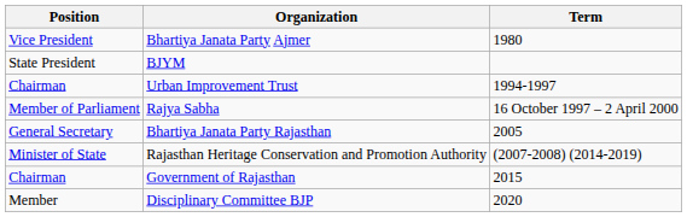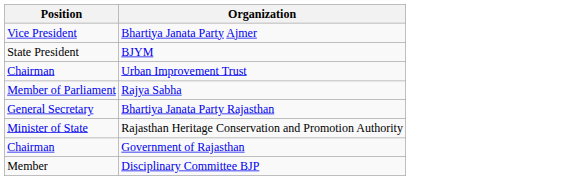- column: Term | 1980 | 1994-1997 | 16 October 1997 – 2 April 2000 | 2005 | (2007-2008) (2014-2019) | 2015 | 2020
